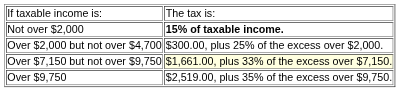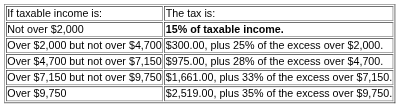+ row: Over $4,700 but not over $7,150 | $975.00, plus 28% of the excess over $4,700.
Over $7,150 but not over $9,750 | column 2: lightyellow background -> no background
